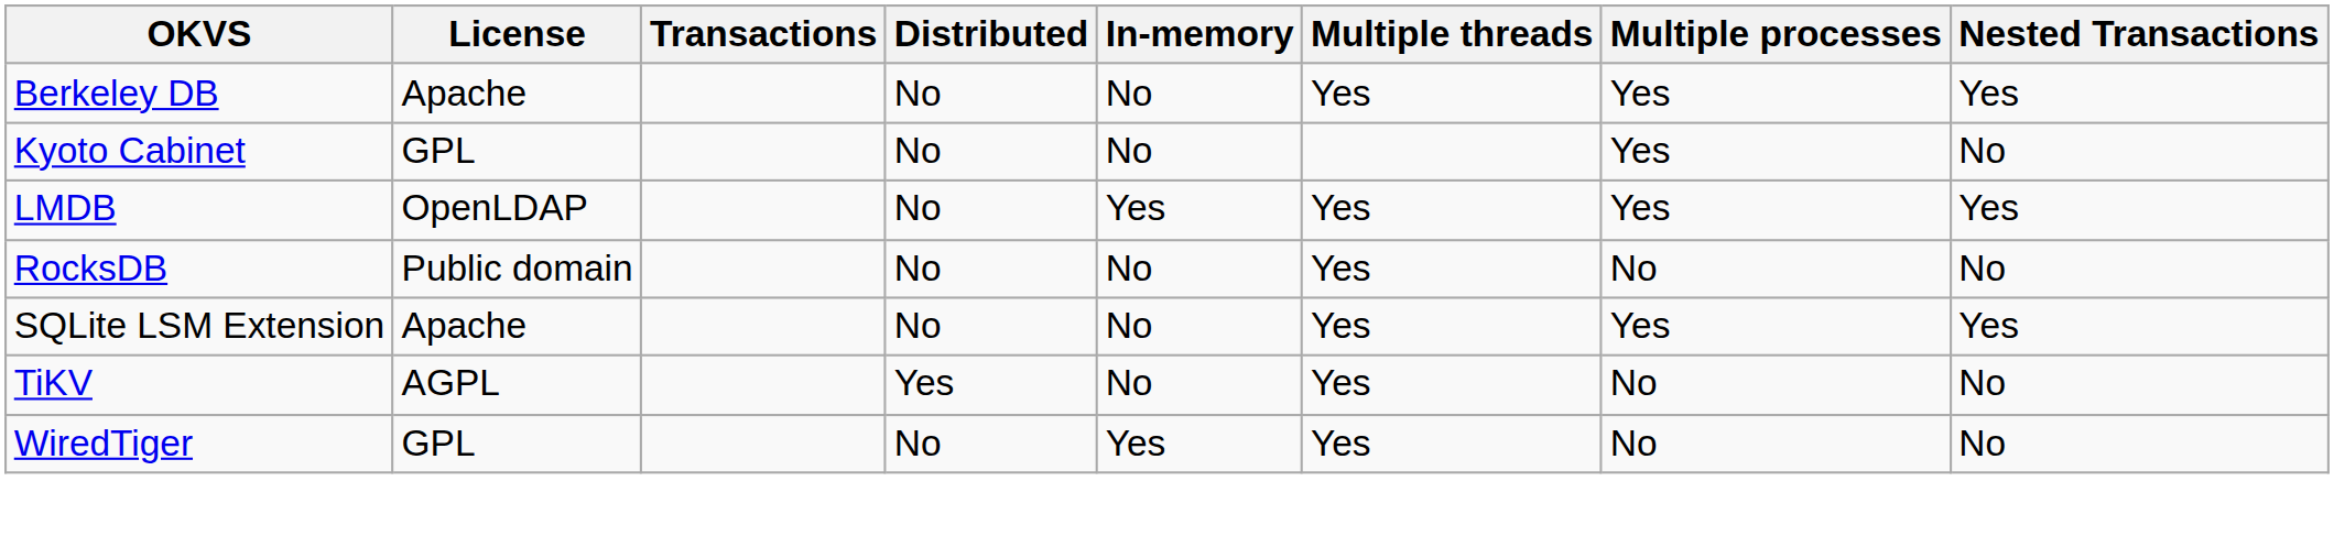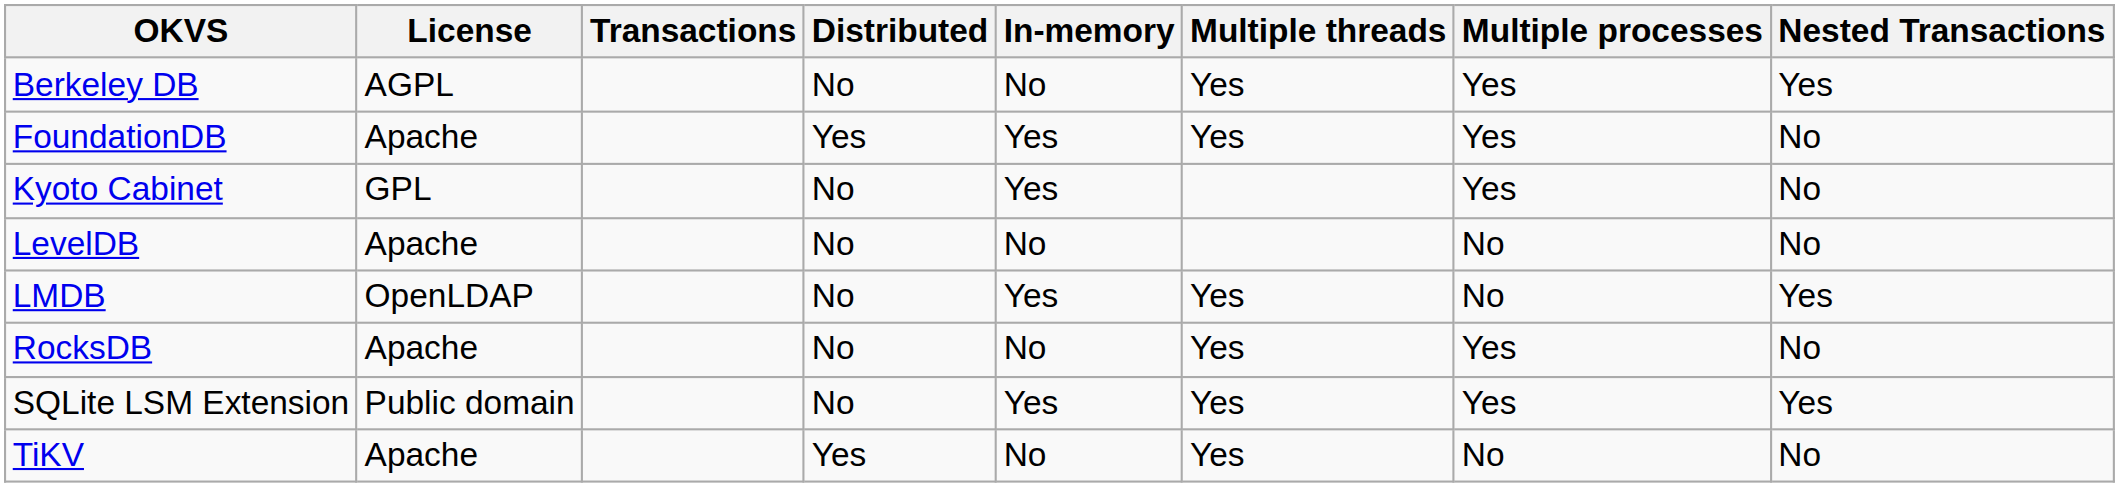Berkeley DB | License: Apache -> AGPL
+ row: FoundationDB | Apache | Yes | Yes | Yes | Yes | No
Kyoto Cabinet | In-memory: No -> Yes
+ row: LevelDB | Apache | No | No | No | No
LMDB | Multiple processes: Yes -> No
RocksDB | License: Public domain -> Apache
RocksDB | Multiple processes: No -> Yes
SQLite LSM Extension | License: Apache -> Public domain
SQLite LSM Extension | In-memory: No -> Yes
TiKV | License: AGPL -> Apache
- row: WiredTiger | GPL | No | Yes | Yes | No | No
